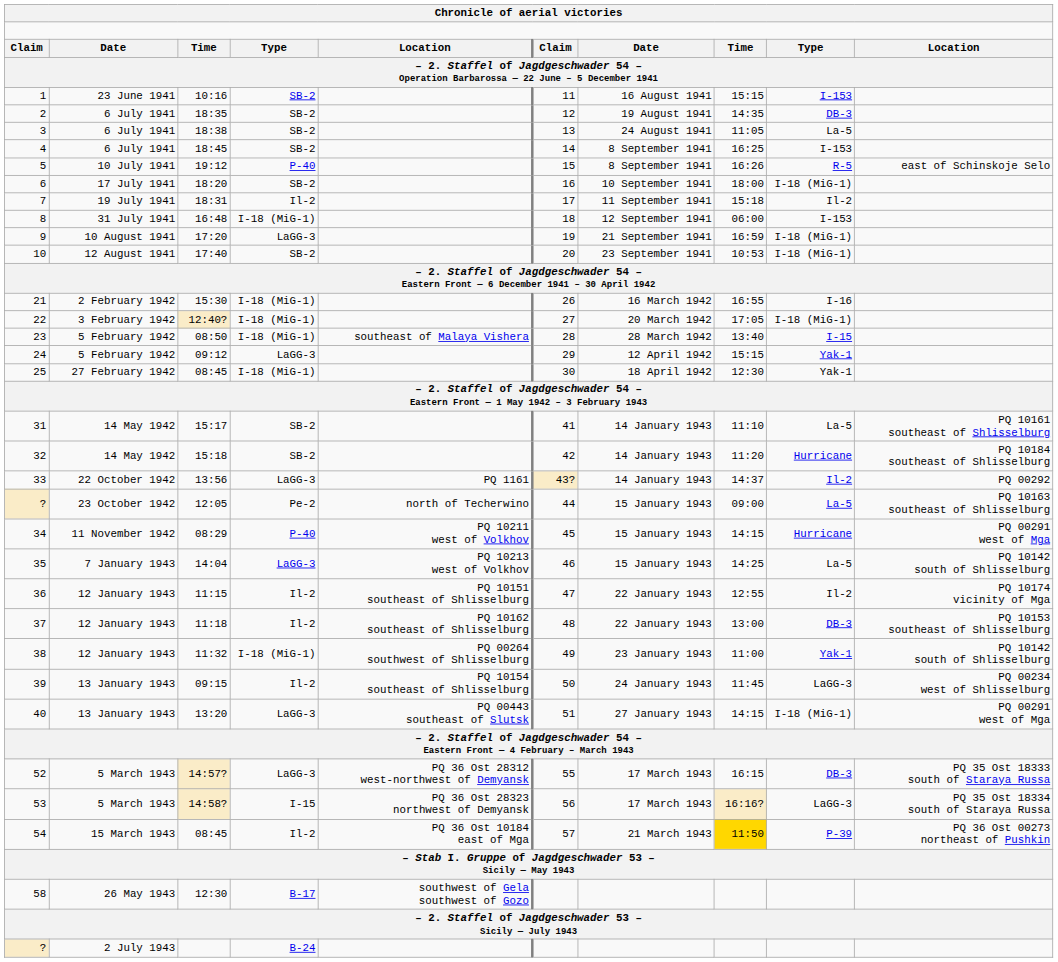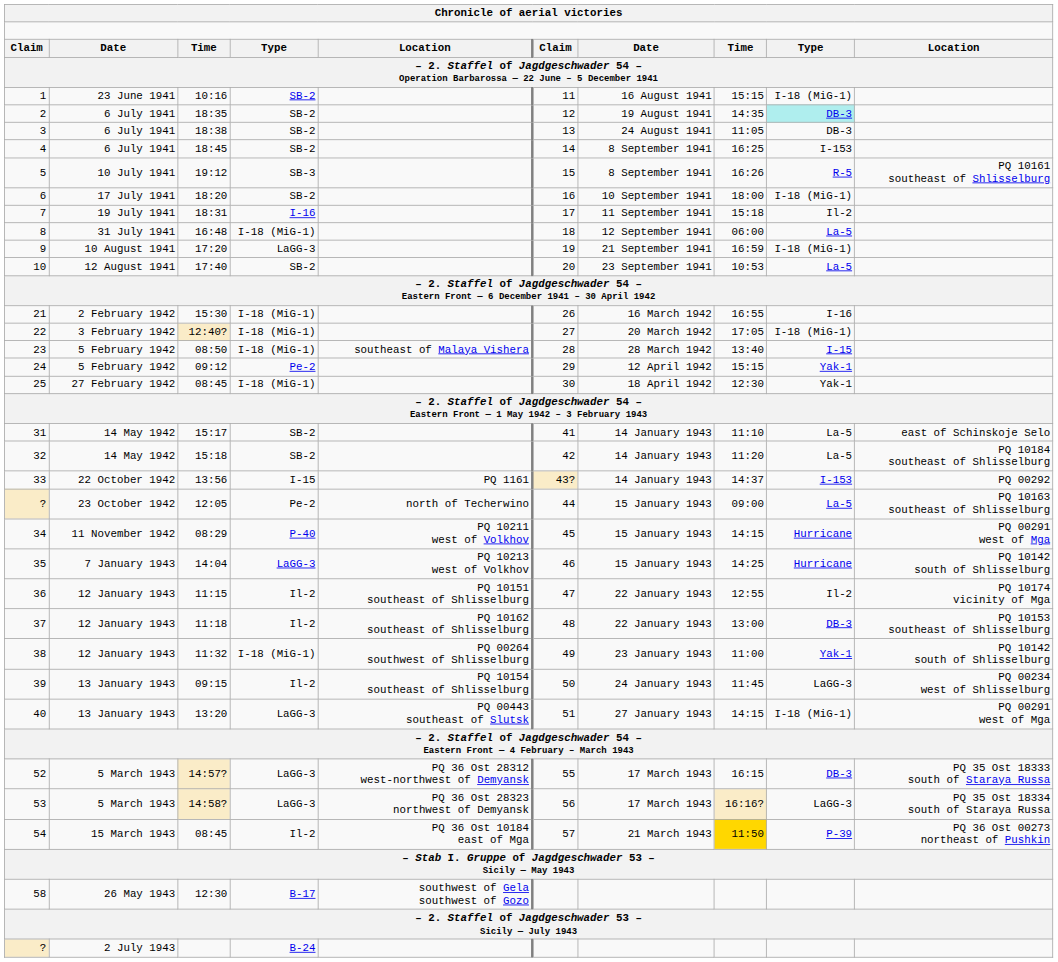1 | column 9: I-153 -> I-18 (MiG-1)
2 | column 9: no background -> paleturquoise background
3 | column 9: La-5 -> DB-3
5 | column 4: P-40 -> SB-3
5 | column 10: east of Schinskoje Selo -> PQ 10161 southeast of Shlisselburg
7 | column 4: Il-2 -> I-16
8 | column 9: I-153 -> La-5
10 | column 9: I-18 (MiG-1) -> La-5
24 | column 4: LaGG-3 -> Pe-2
31 | column 10: PQ 10161 southeast of Shlisselburg -> east of Schinskoje Selo
32 | column 9: Hurricane -> La-5
33 | column 4: LaGG-3 -> I-15
33 | column 9: Il-2 -> I-153
35 | column 9: La-5 -> Hurricane
53 | column 4: I-15 -> LaGG-3
